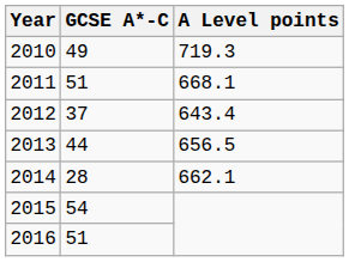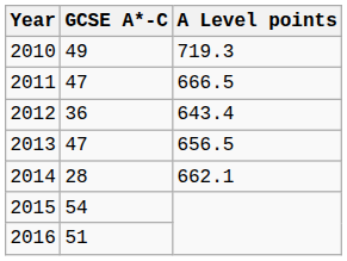2011 | GCSE A*-C: 51 -> 47
2011 | A Level points: 668.1 -> 666.5
2012 | GCSE A*-C: 37 -> 36
2013 | GCSE A*-C: 44 -> 47
